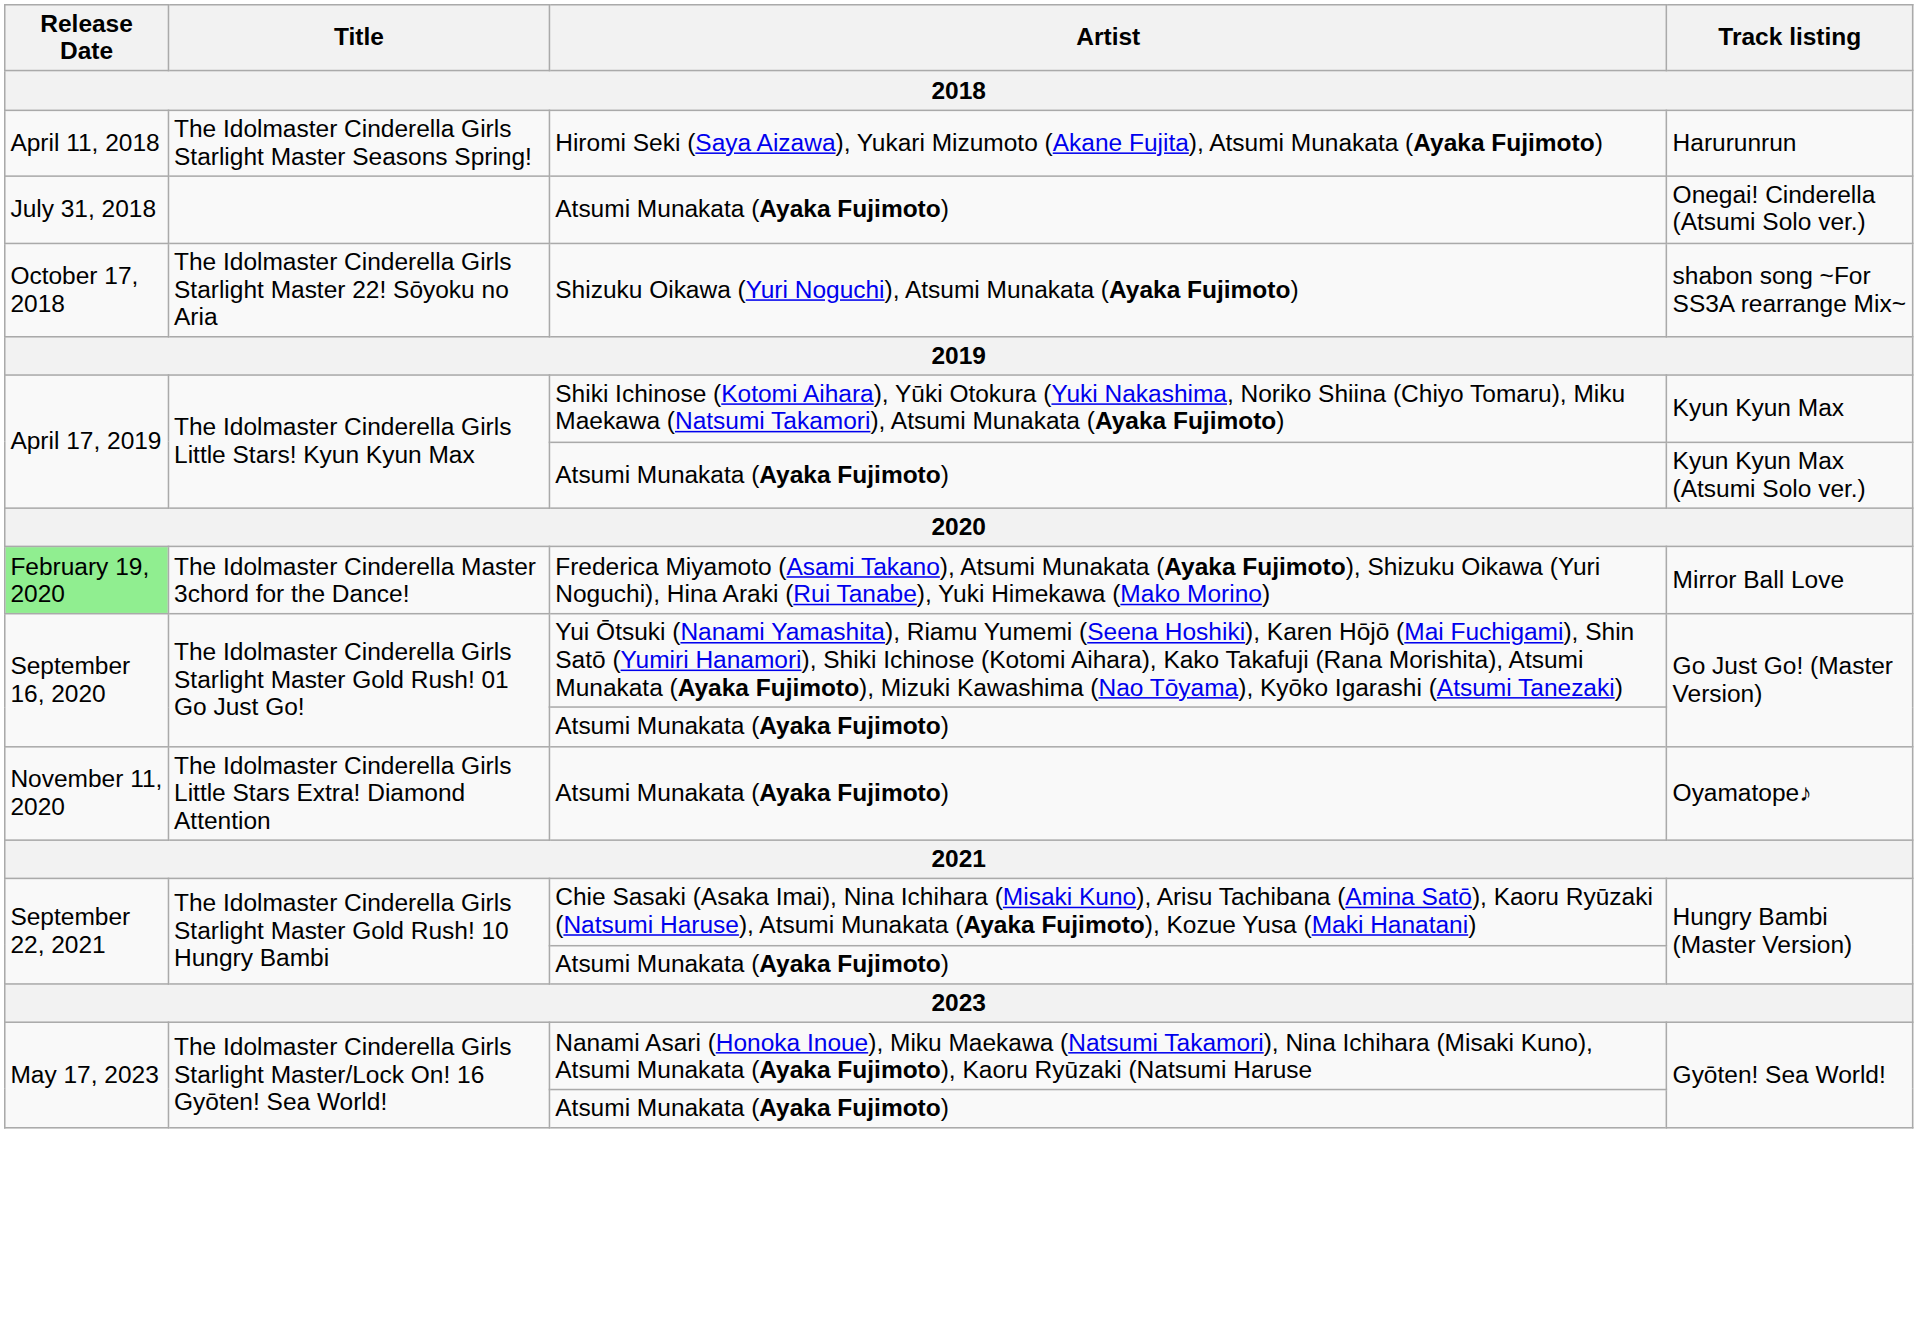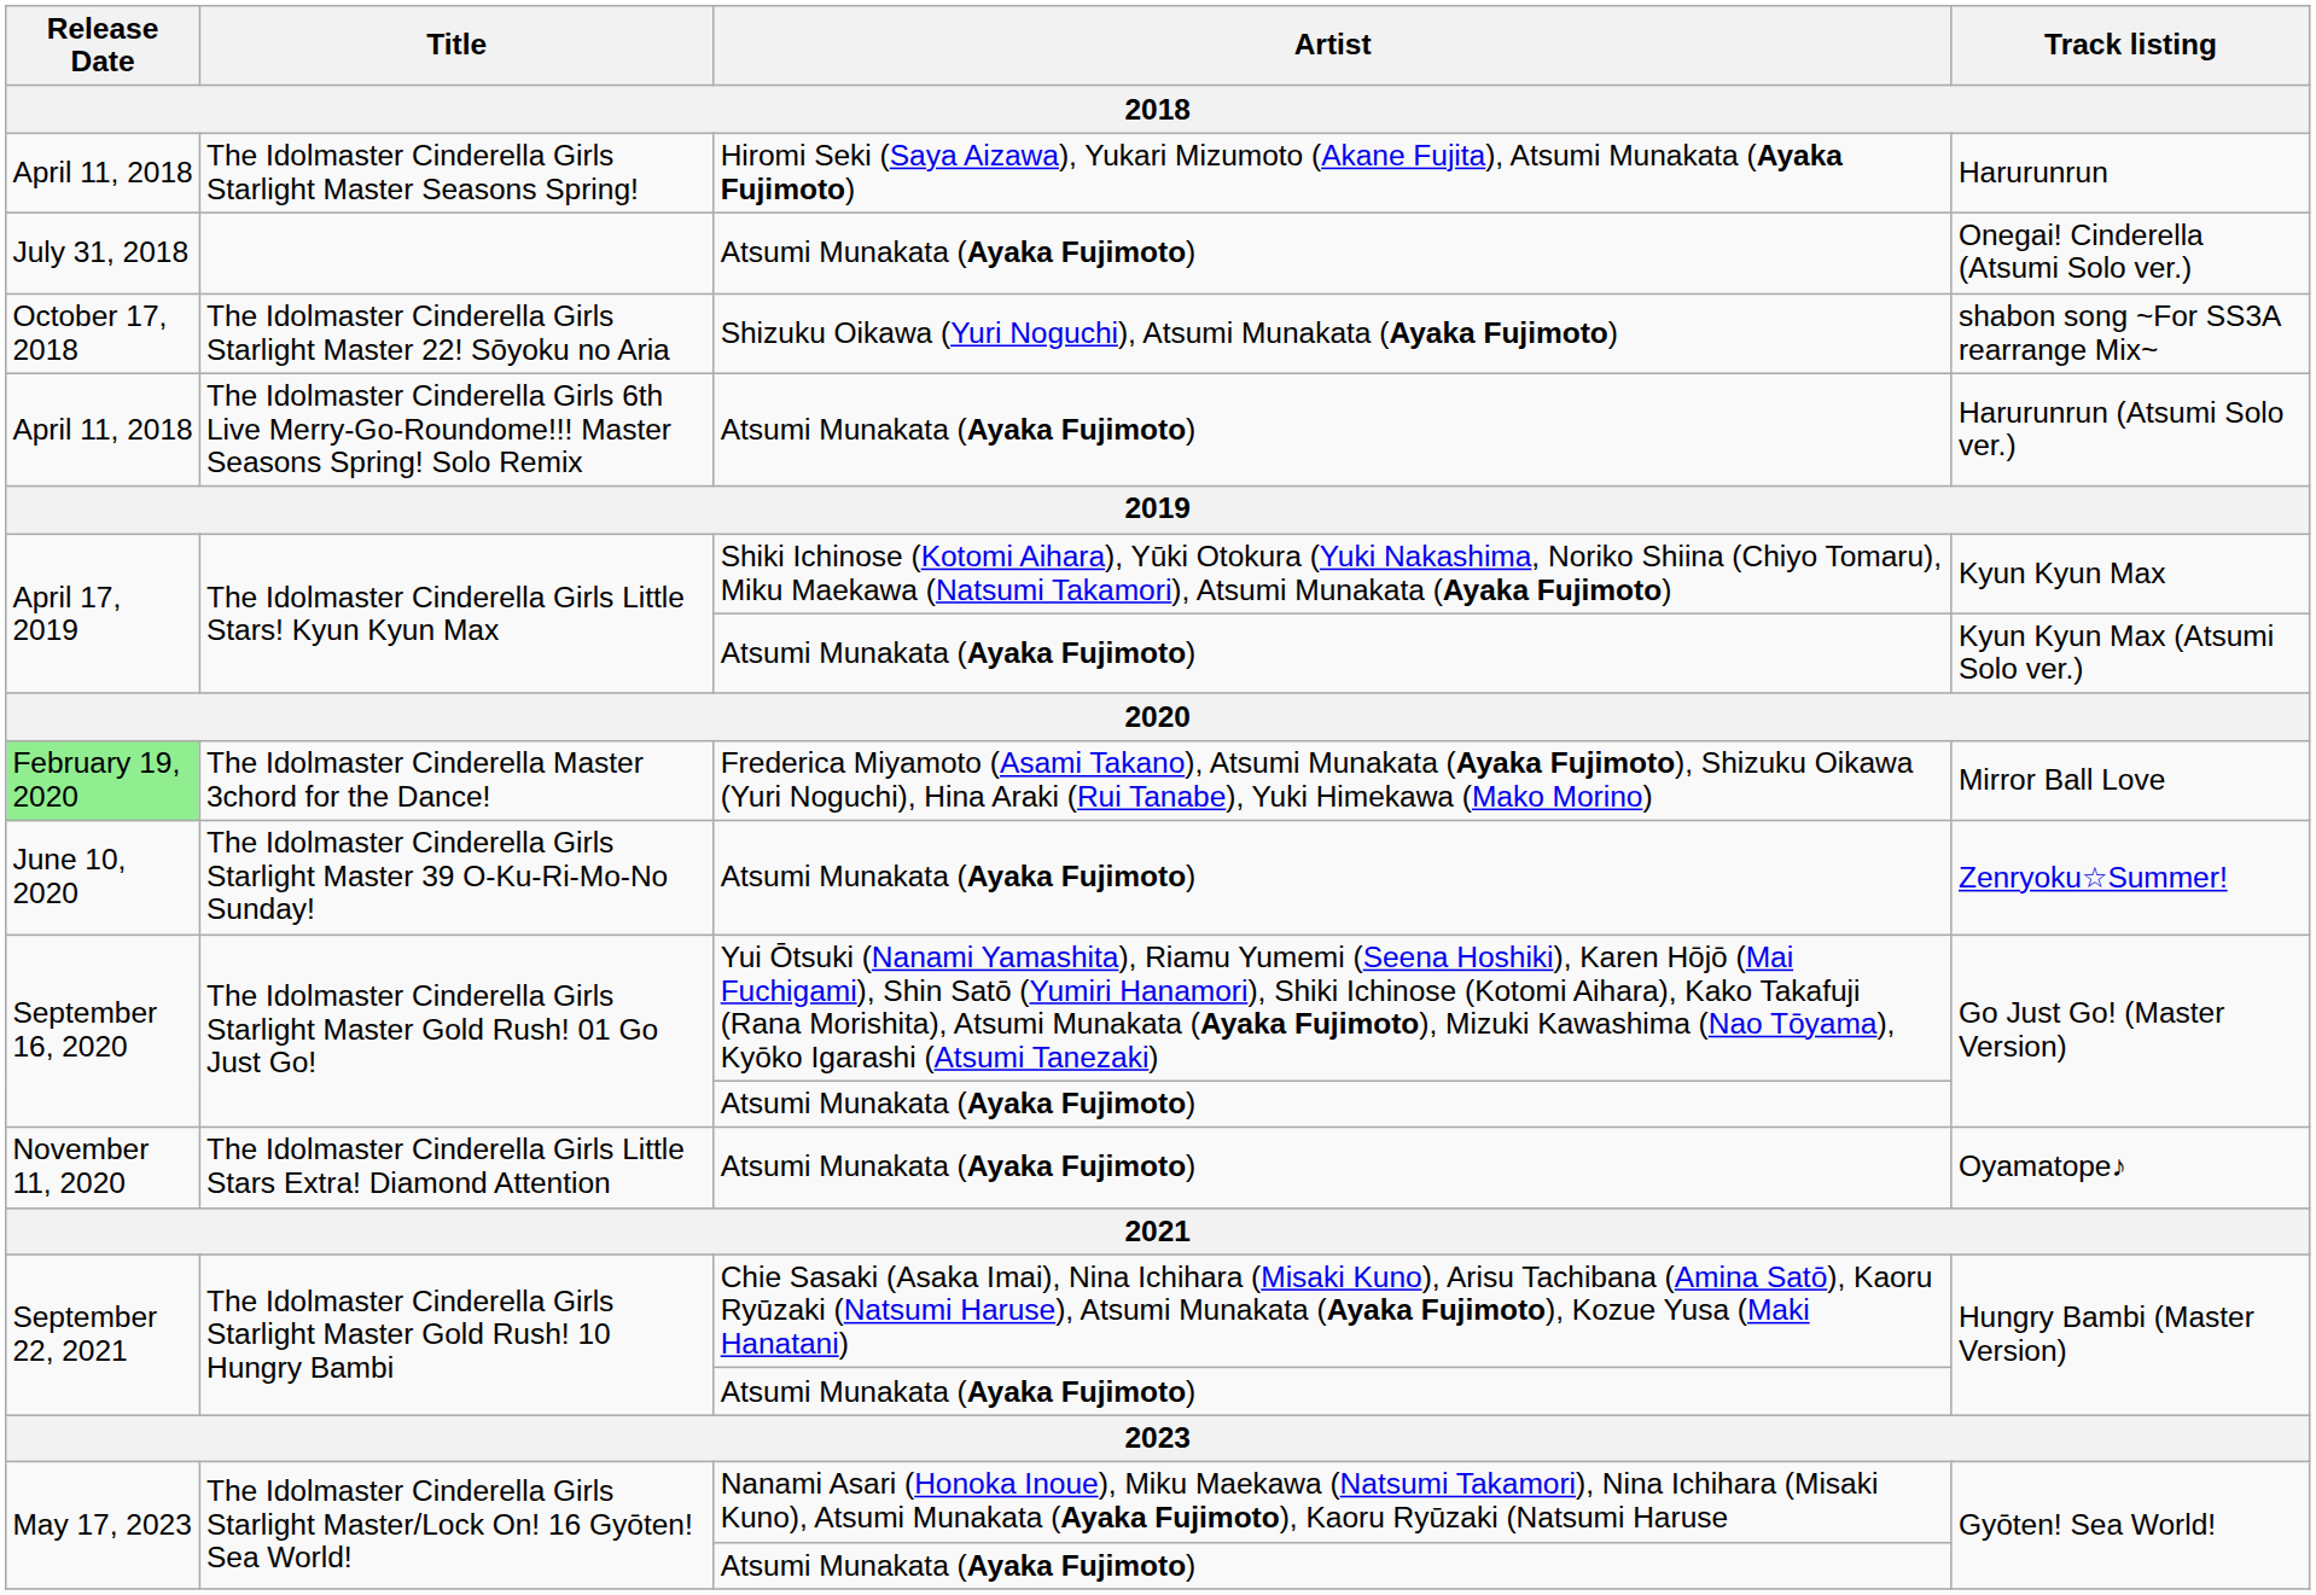+ row: April 11, 2018 | The Idolmaster Cinderella Girls 6th Live Merry-Go-Roundome!!! Master Seasons Spring! Solo Remix | Atsumi Munakata (Ayaka Fujimoto) | Harurunrun (Atsumi Solo ver.)
+ row: June 10, 2020 | The Idolmaster Cinderella Girls Starlight Master 39 O-Ku-Ri-Mo-No Sunday! | Atsumi Munakata (Ayaka Fujimoto) | Zenryoku☆Summer!
